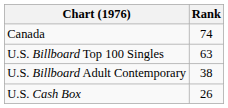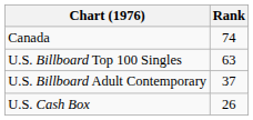U.S. Billboard Adult Contemporary | Rank: 38 -> 37
